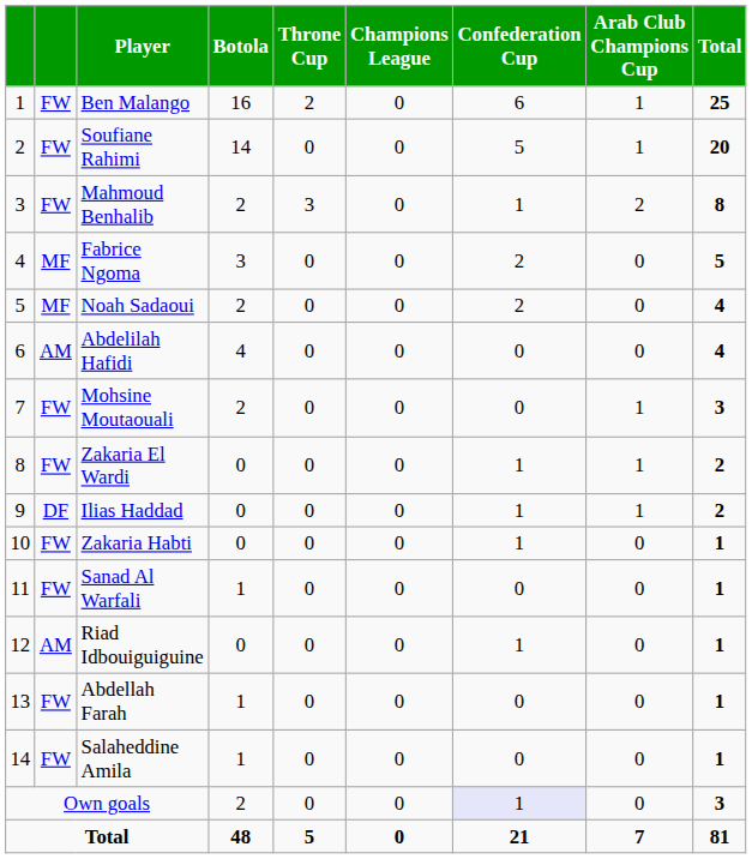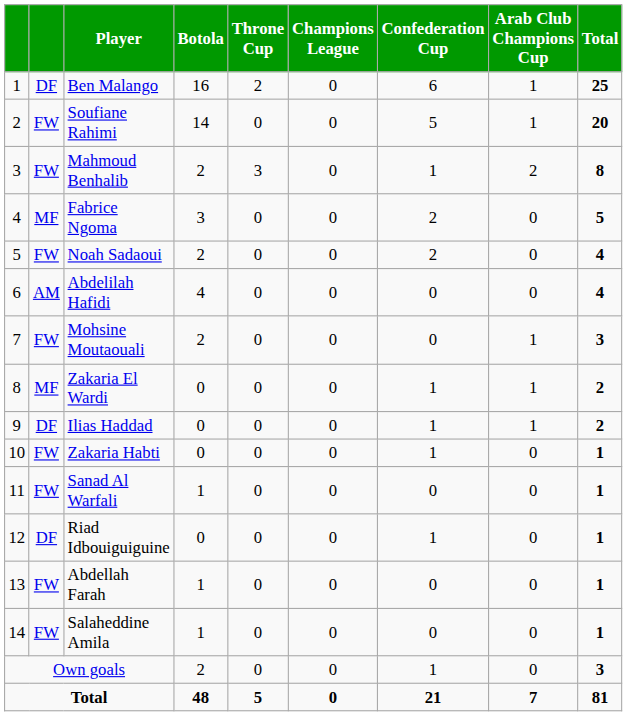Ben Malango | column 2: FW -> DF
Noah Sadaoui | column 2: MF -> FW
Zakaria El Wardi | column 2: FW -> MF
Riad Idbouiguiguine | column 2: AM -> DF
Own goals | Confederation Cup: lavender background -> no background
